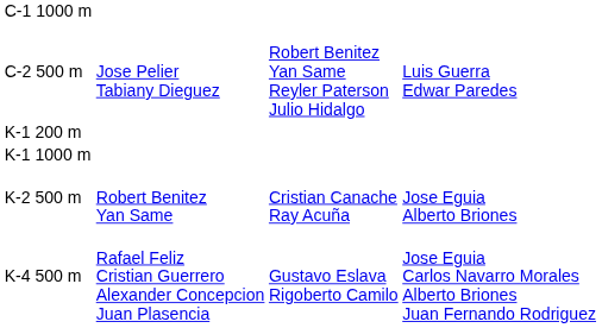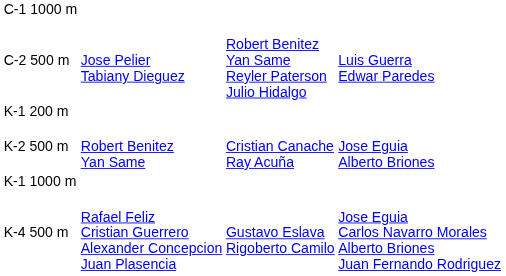rows swapped: K-1 1000 m <-> K-2 500 m
